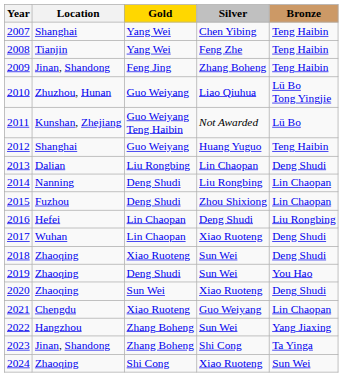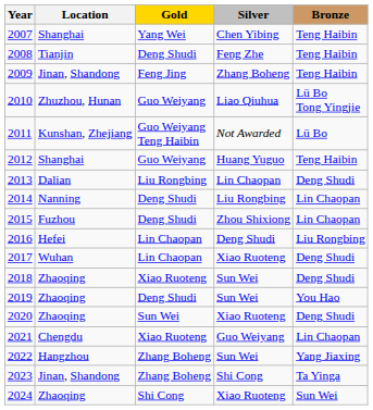2008 | Gold: Yang Wei -> Deng Shudi
